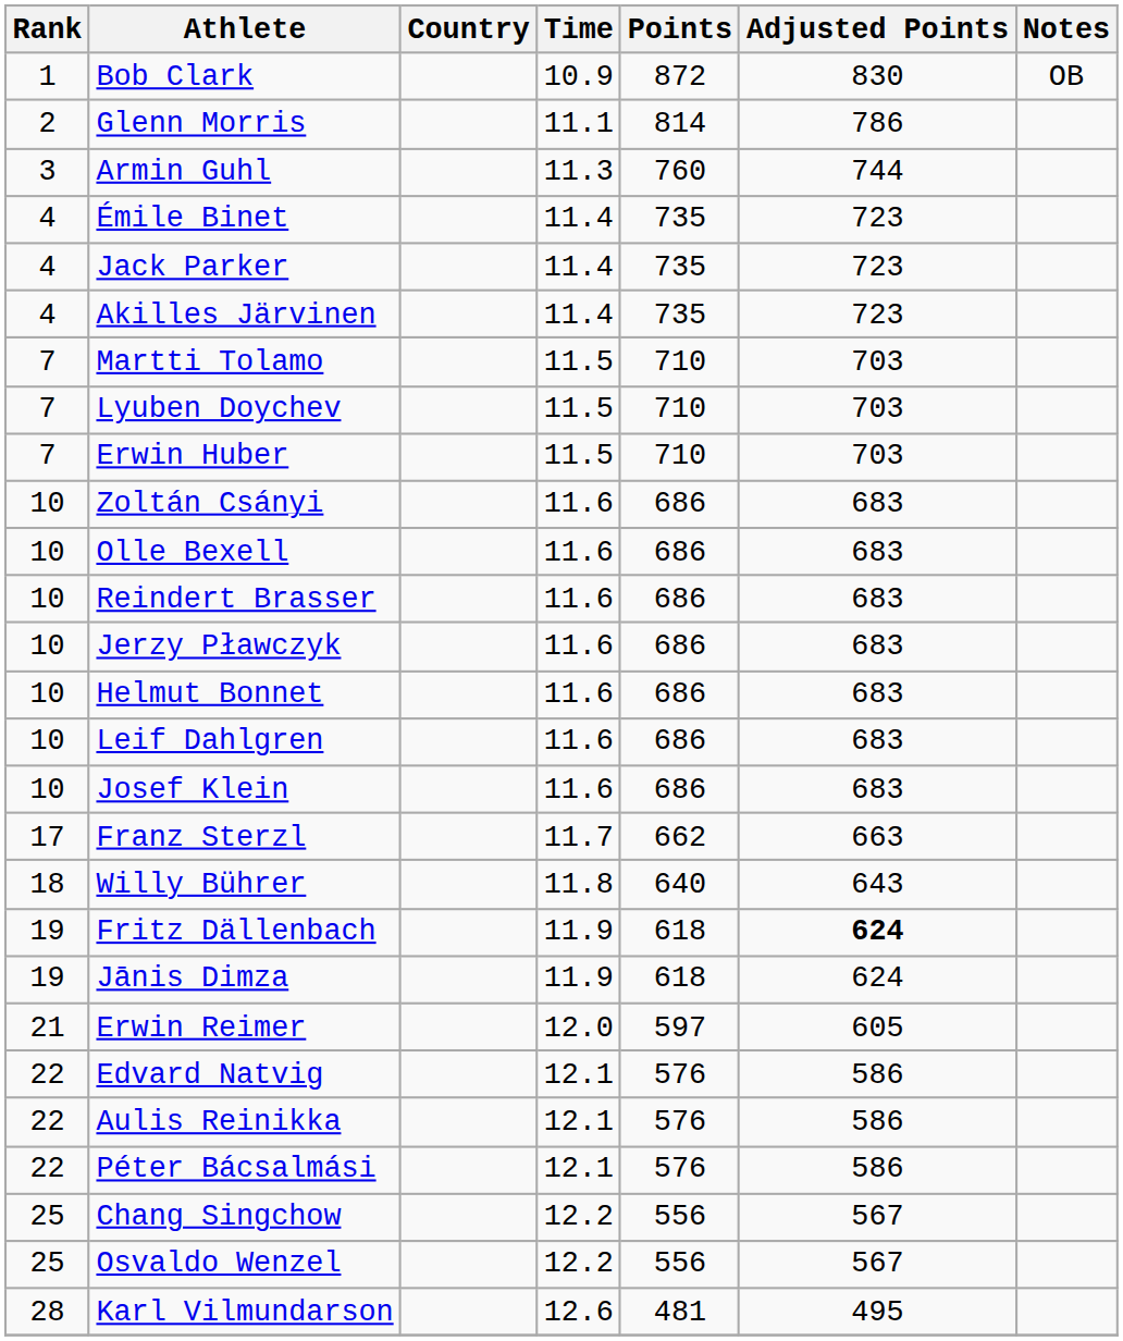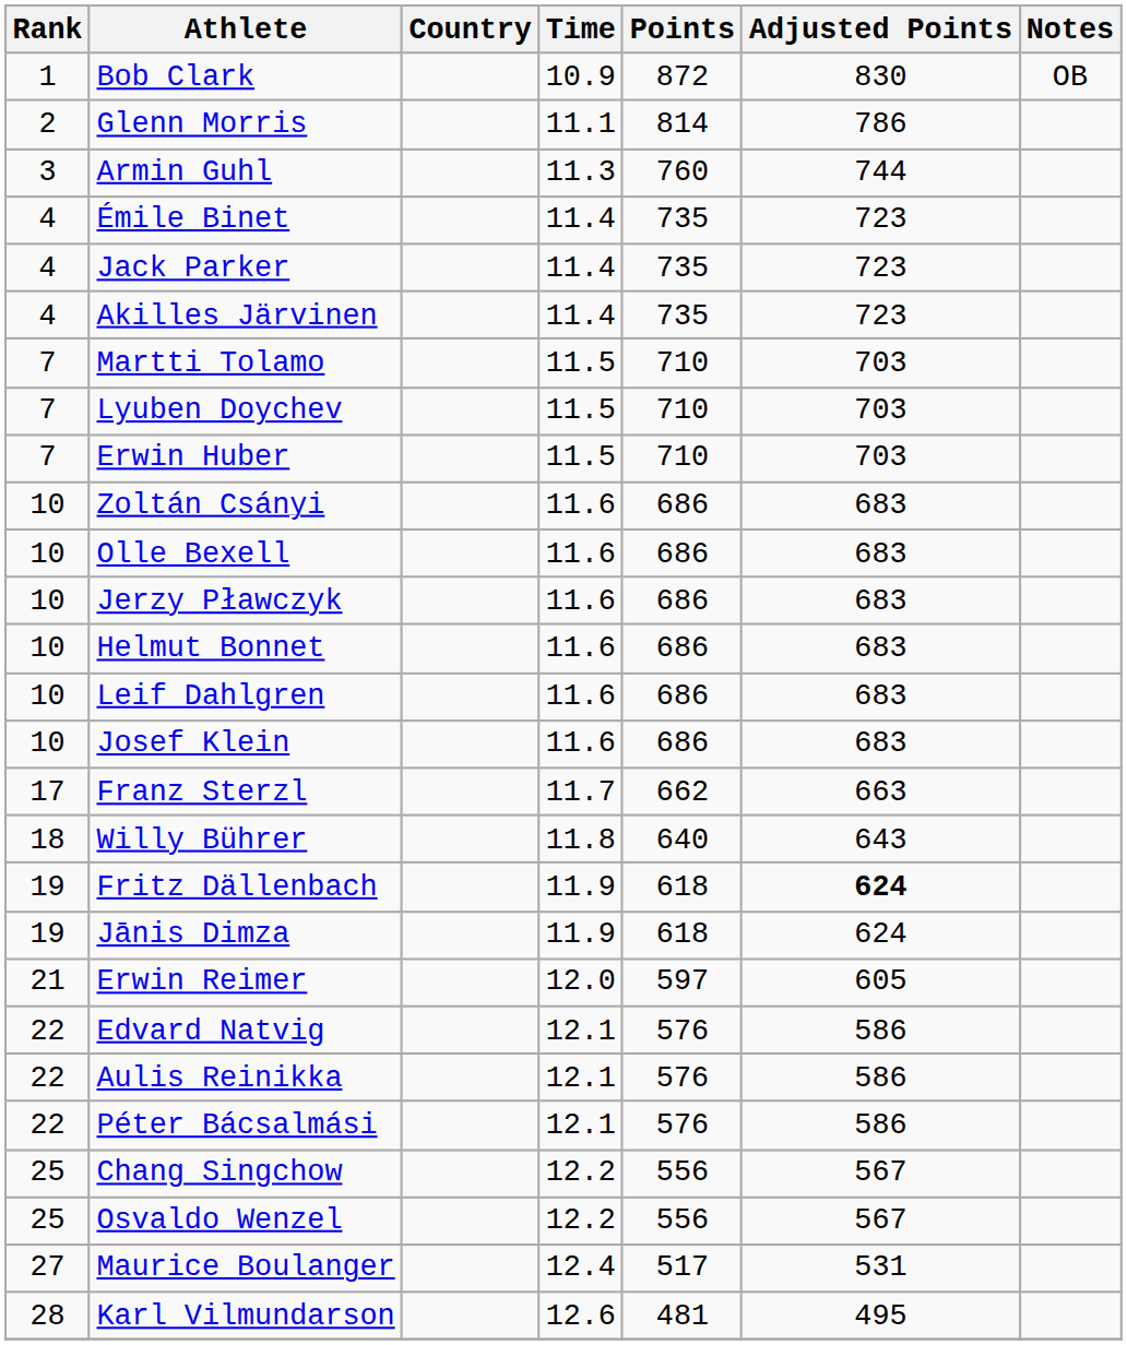- row: 10 | Reindert Brasser | 11.6 | 686 | 683
+ row: 27 | Maurice Boulanger | 12.4 | 517 | 531
